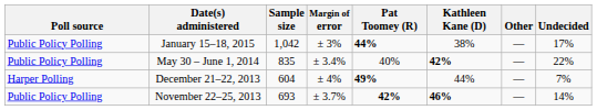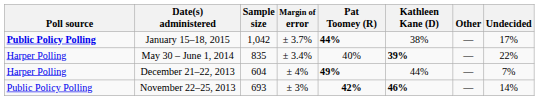January 15–18, 2015 | Poll source: normal -> bold
January 15–18, 2015 | Margin of error: ± 3% -> ± 3.7%
May 30 – June 1, 2014 | Poll source: Public Policy Polling -> Harper Polling
May 30 – June 1, 2014 | Kathleen Kane (D): 42% -> 39%
November 22–25, 2013 | Margin of error: ± 3.7% -> ± 3%
